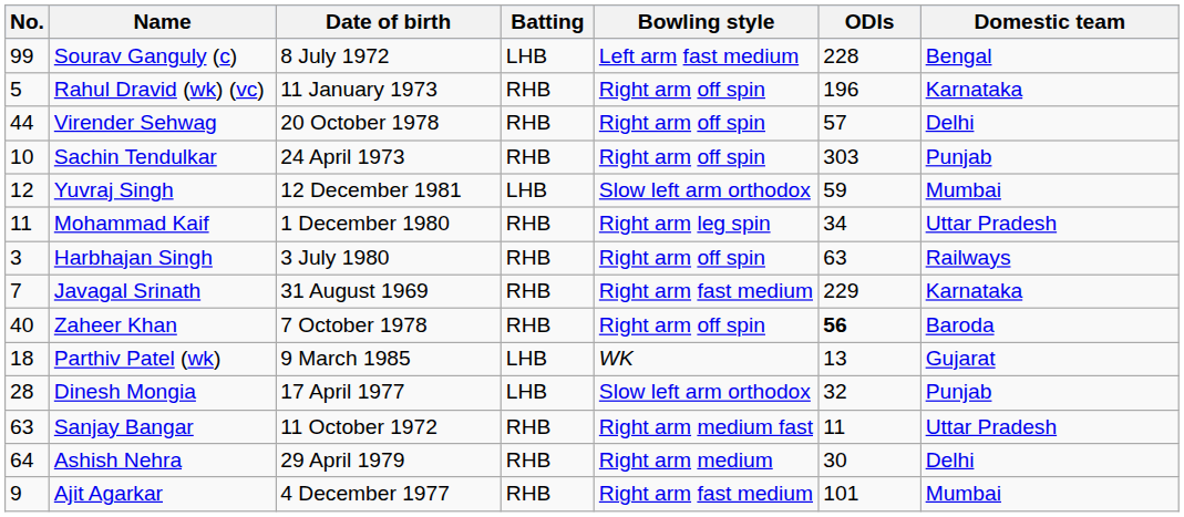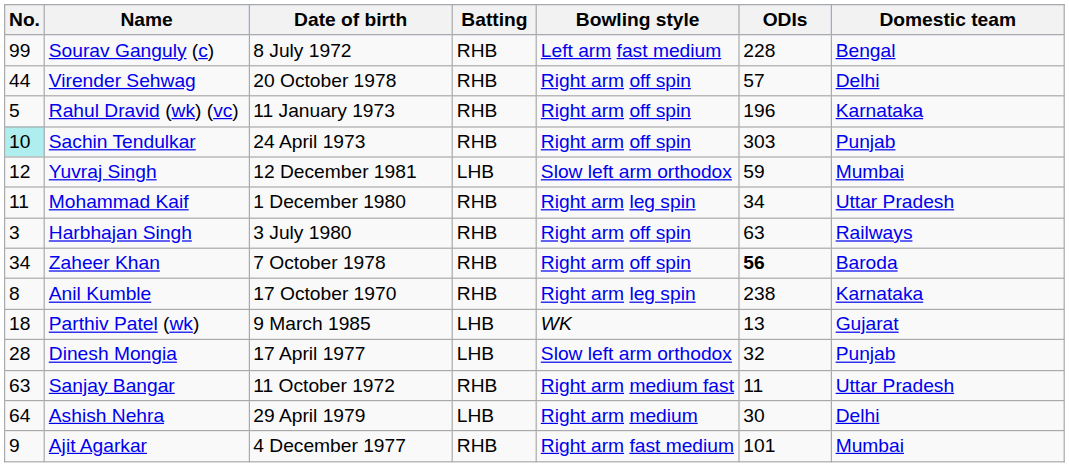Sourav Ganguly (c) | Batting: LHB -> RHB
rows swapped: Rahul Dravid (wk) (vc) <-> Virender Sehwag
Sachin Tendulkar | No.: no background -> paleturquoise background
- row: 7 | Javagal Srinath | 31 August 1969 | RHB | Right arm fast medium | 229 | Karnataka
Zaheer Khan | No.: 40 -> 34
+ row: 8 | Anil Kumble | 17 October 1970 | RHB | Right arm leg spin | 238 | Karnataka
Ashish Nehra | Batting: RHB -> LHB
